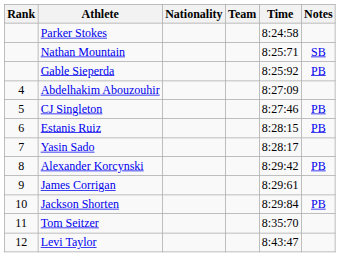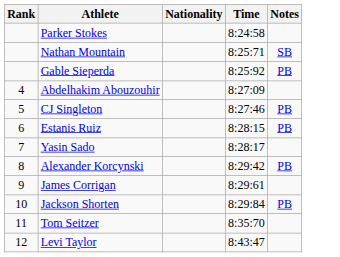- column: Team
